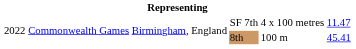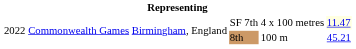SF 7th | column 6: no background -> lightyellow background
8th | column 6: 45.41 -> 45.21
